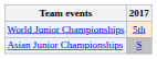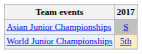rows swapped: Asian Junior Championships <-> World Junior Championships
